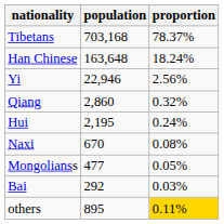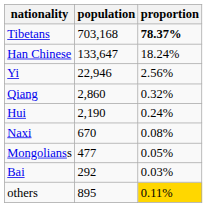Tibetans | proportion: normal -> bold
Han Chinese | population: 163,648 -> 133,647
Hui | population: 2,195 -> 2,190
